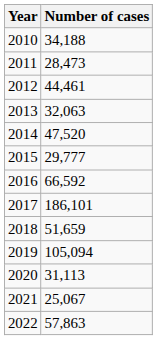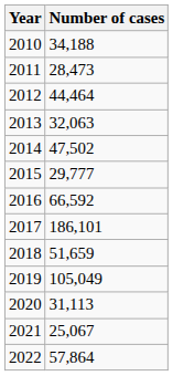2012 | Number of cases: 44,461 -> 44,464
2014 | Number of cases: 47,520 -> 47,502
2019 | Number of cases: 105,094 -> 105,049
2022 | Number of cases: 57,863 -> 57,864
